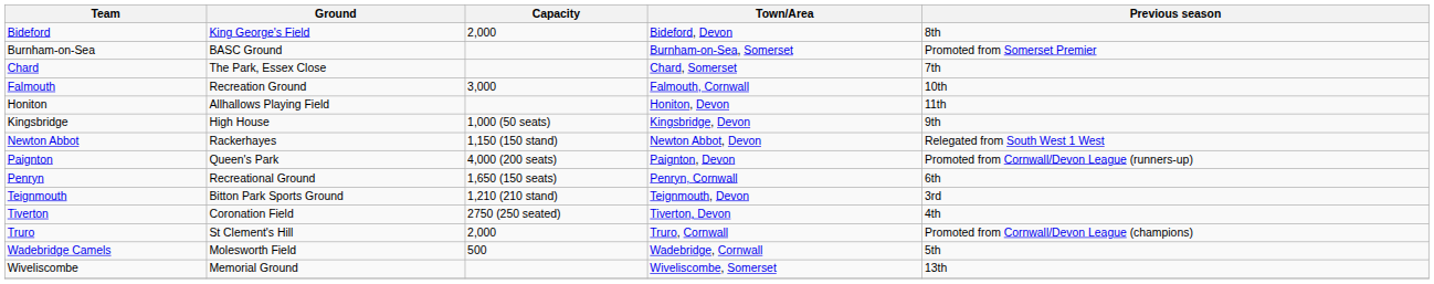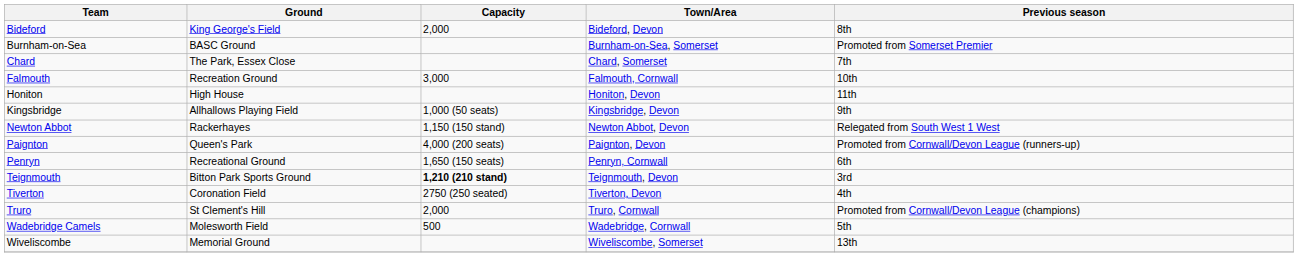Honiton | Ground: Allhallows Playing Field -> High House
Kingsbridge | Ground: High House -> Allhallows Playing Field
Teignmouth | Capacity: normal -> bold
